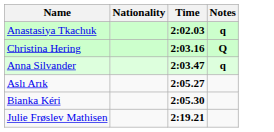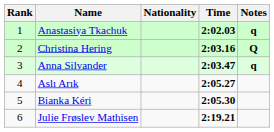+ column: Rank | 1 | 2 | 3 | 4 | 5 | 6
